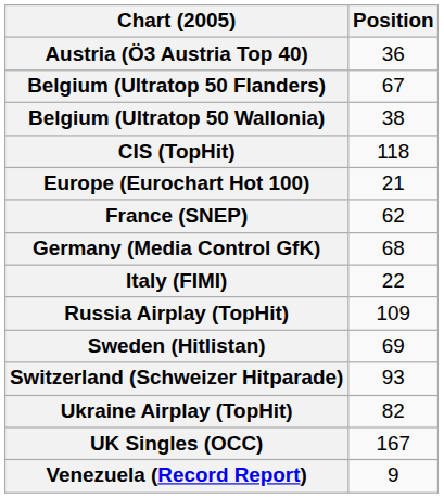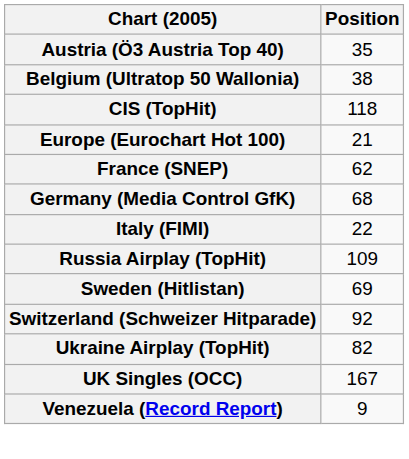Austria (Ö3 Austria Top 40) | Position: 36 -> 35
- row: Belgium (Ultratop 50 Flanders) | 67
Switzerland (Schweizer Hitparade) | Position: 93 -> 92
